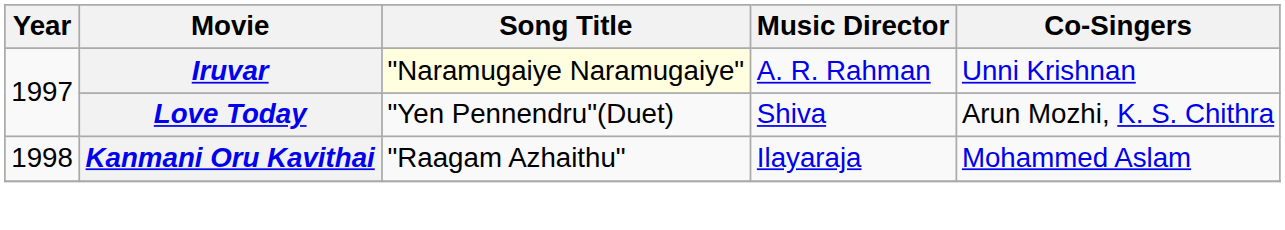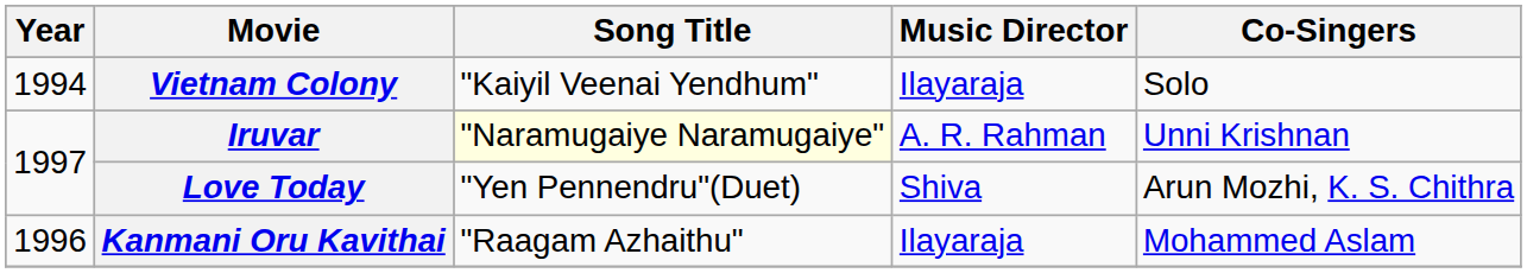+ row: 1994 | Vietnam Colony | "Kaiyil Veenai Yendhum" | Ilayaraja | Solo
Kanmani Oru Kavithai | Year: 1998 -> 1996
